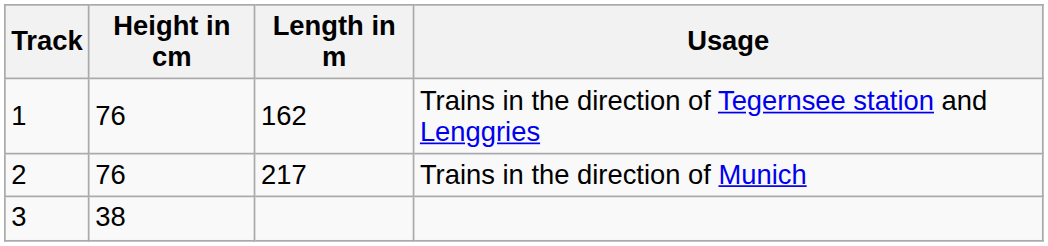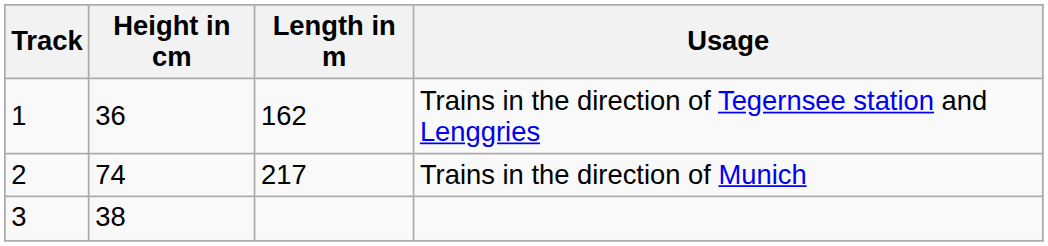Trains in the direction of Tegernsee station and Lenggries | Height in cm: 76 -> 36
Trains in the direction of Munich | Height in cm: 76 -> 74
